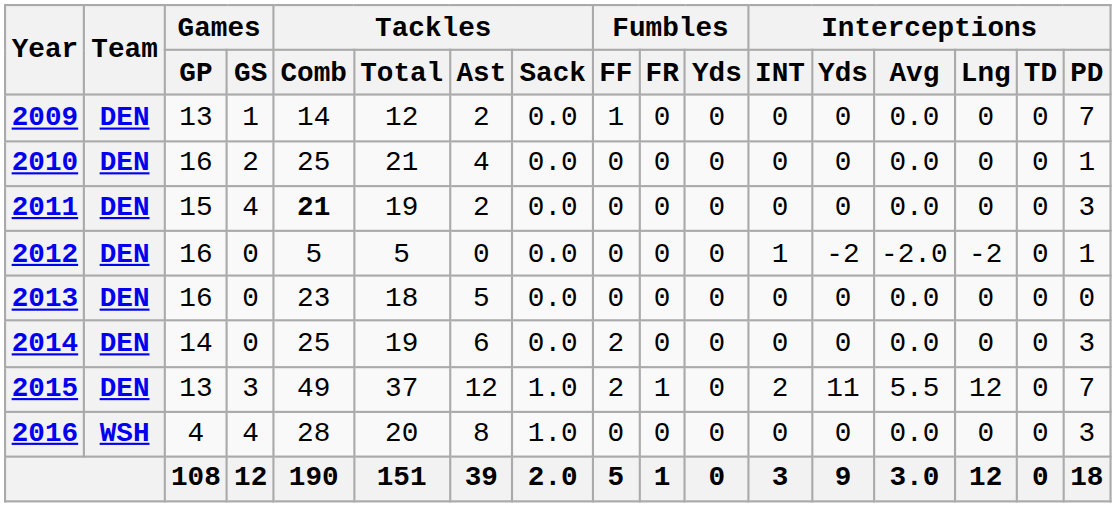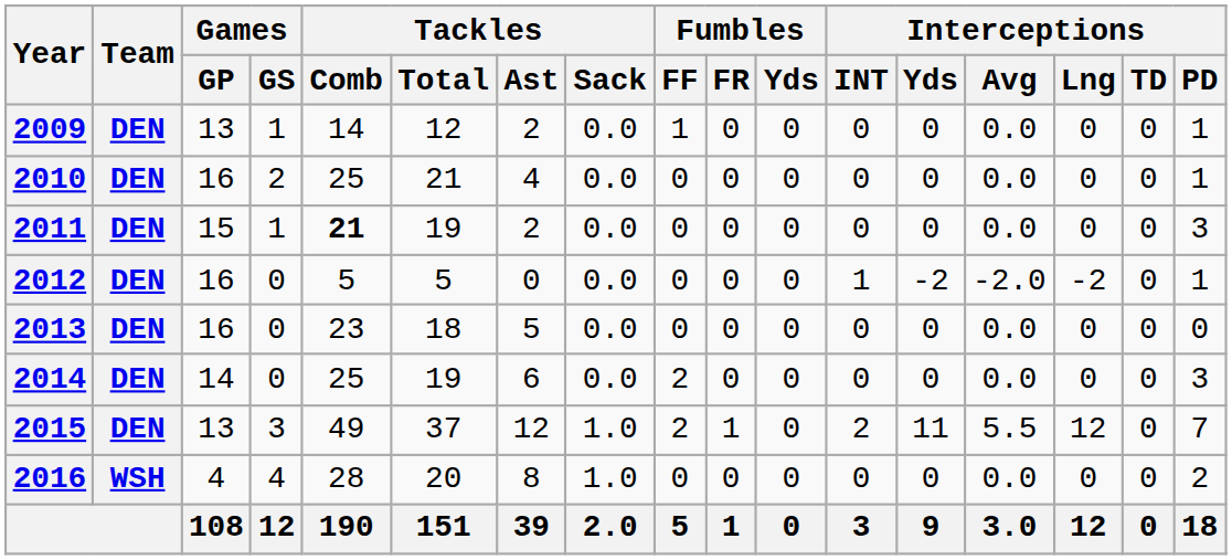2009 | Interceptions / PD: 7 -> 1
2011 | Games / GS: 4 -> 1
2016 | Interceptions / PD: 3 -> 2
